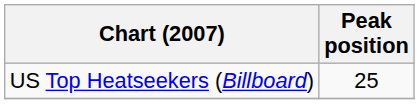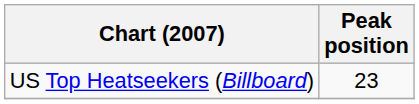US Top Heatseekers (Billboard) | Peak position: 25 -> 23
